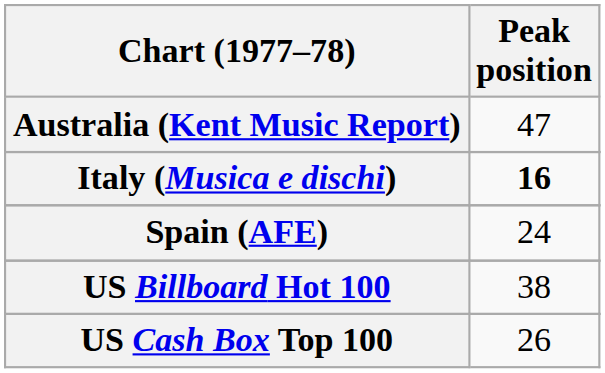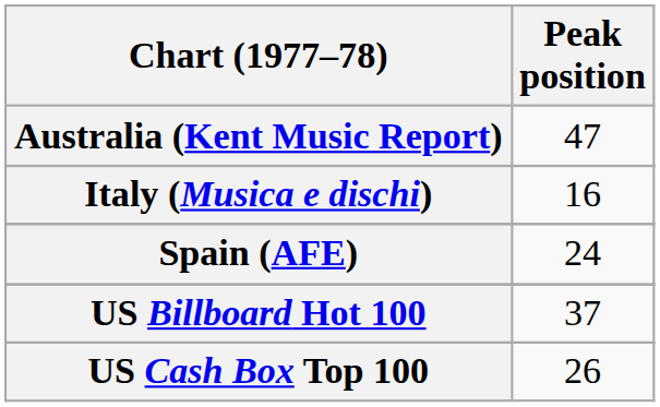Italy (Musica e dischi) | Peak position: bold -> normal
US Billboard Hot 100 | Peak position: 38 -> 37
